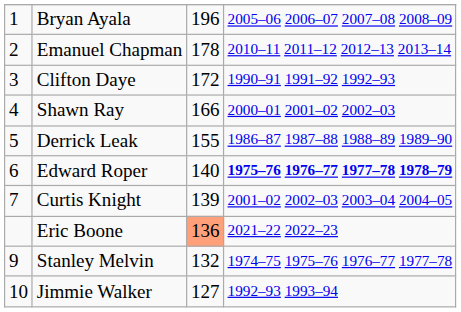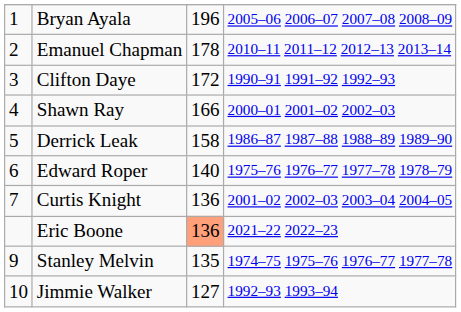Derrick Leak | column 3: 155 -> 158
Edward Roper | column 4: bold -> normal
Curtis Knight | column 3: 139 -> 136
Stanley Melvin | column 3: 132 -> 135
